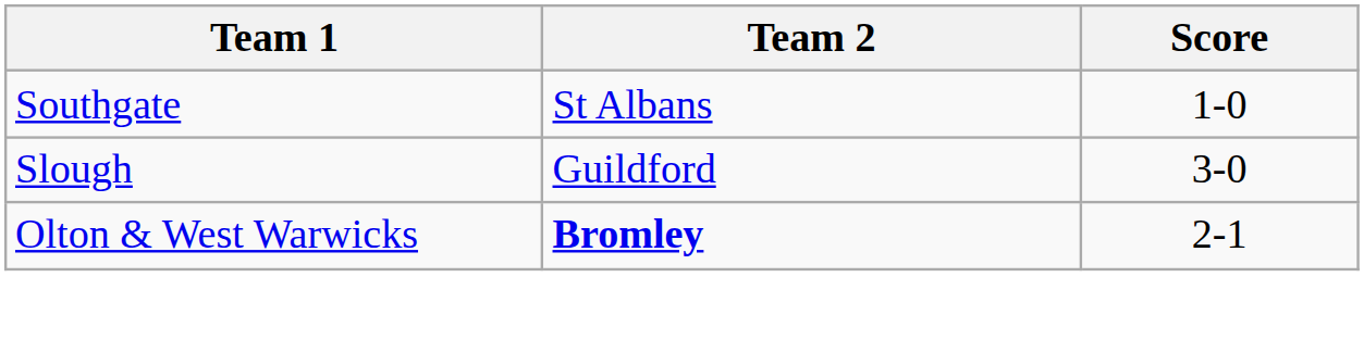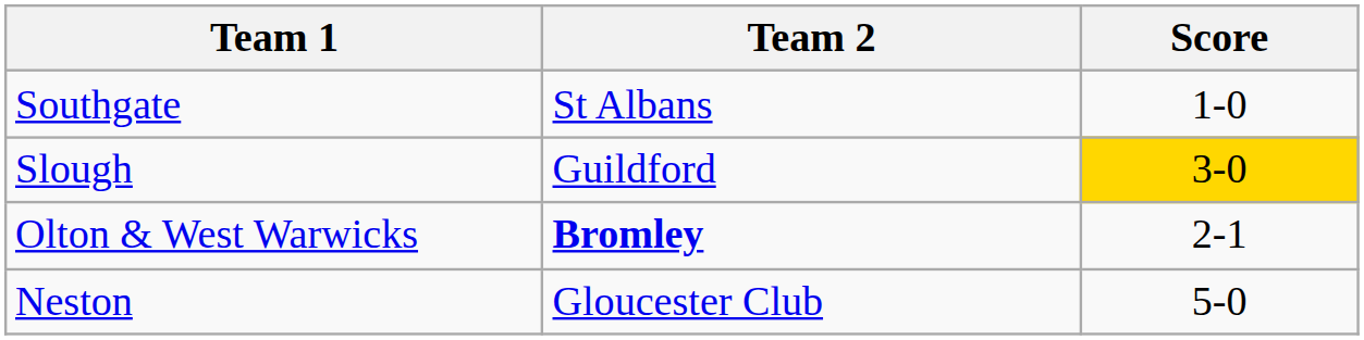Slough | Score: no background -> gold background
+ row: Neston | Gloucester Club | 5-0
